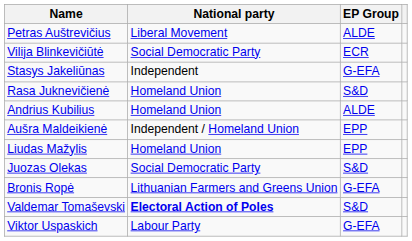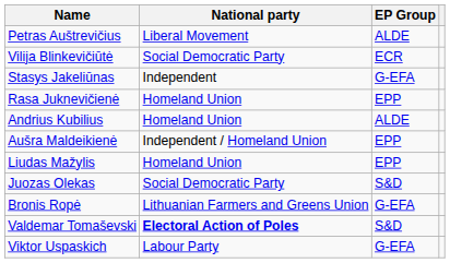Rasa Juknevičienė | EP Group: S&D -> EPP
